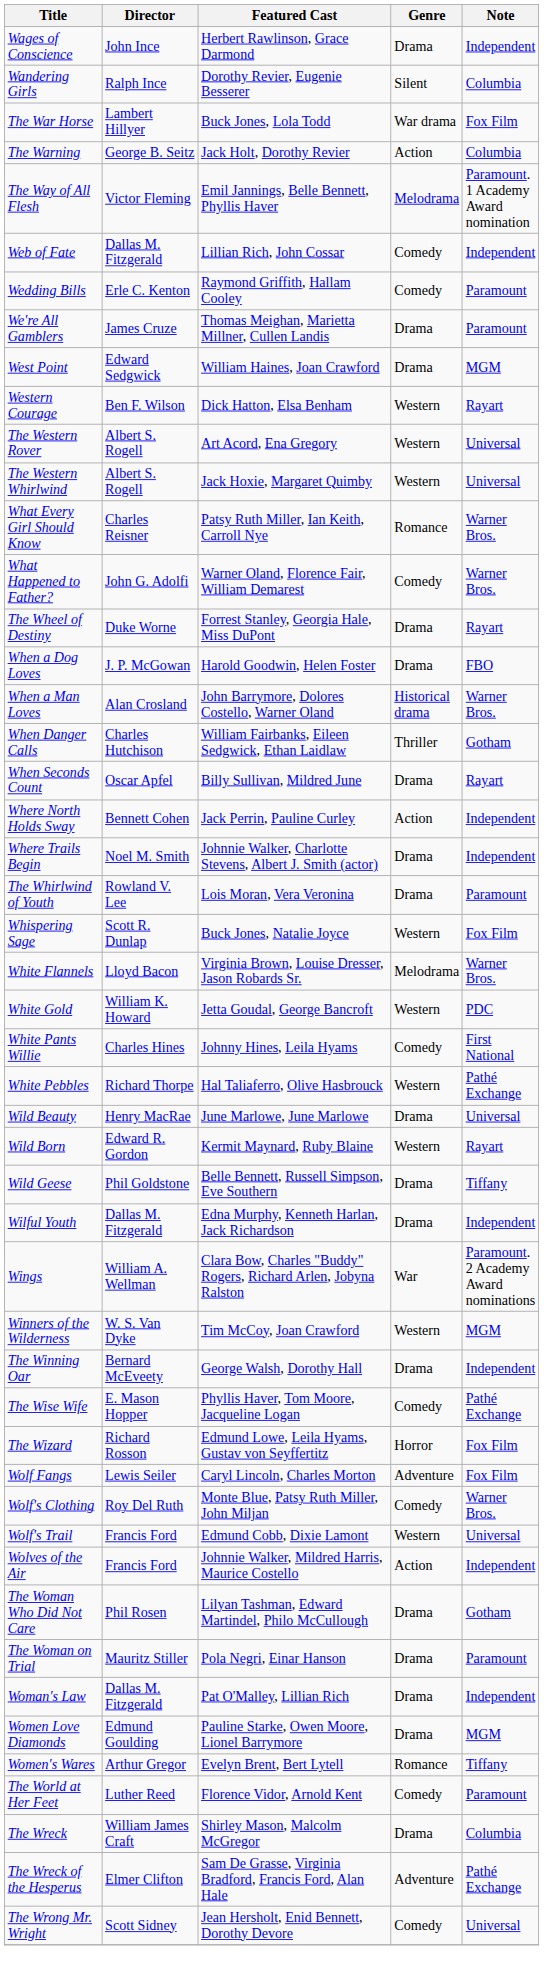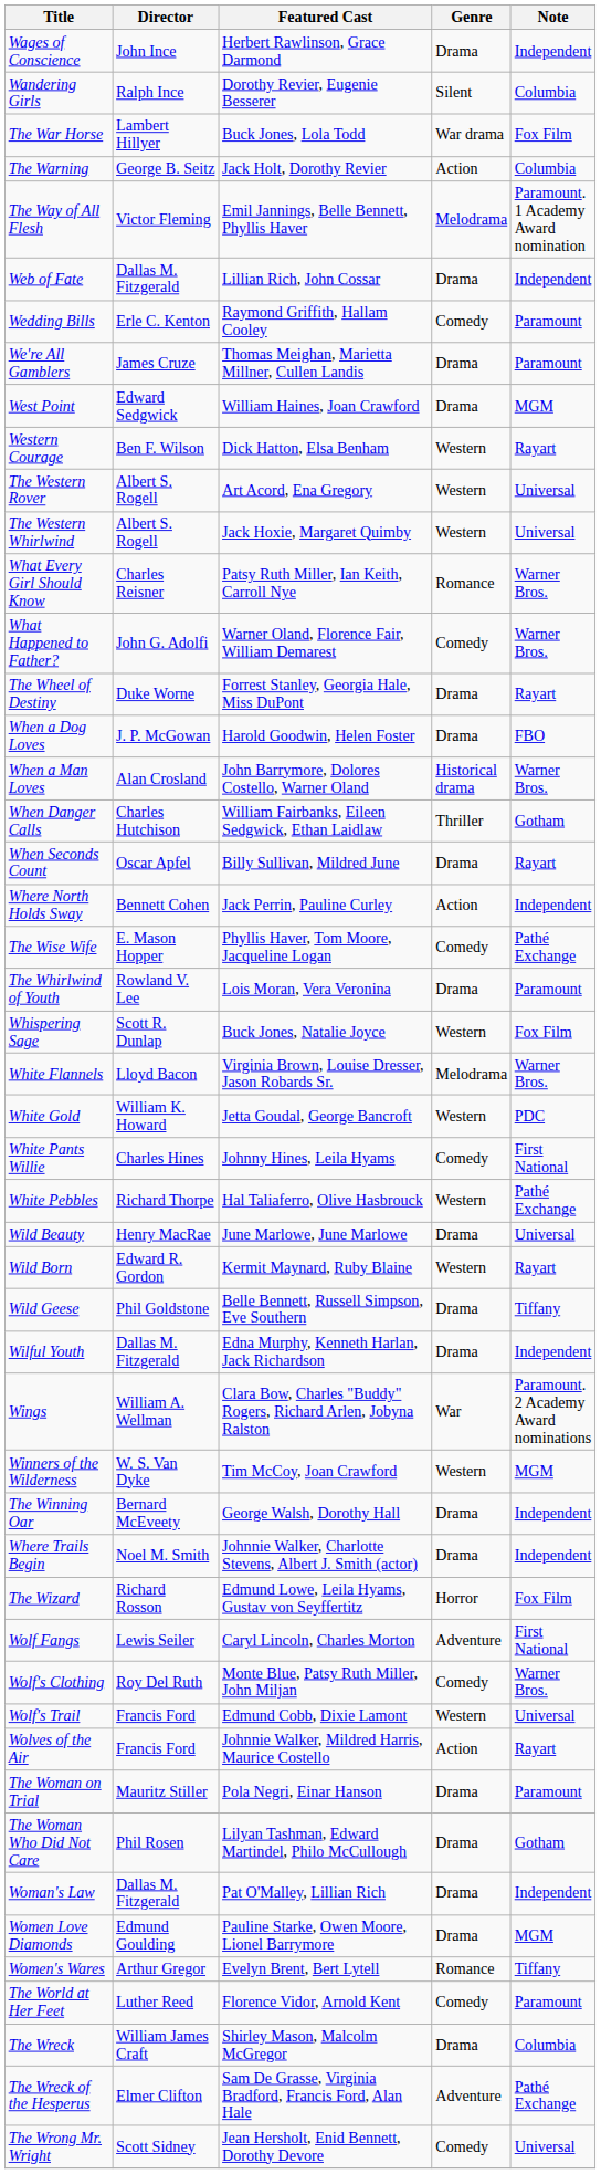Web of Fate | Genre: Comedy -> Drama
rows swapped: Where Trails Begin <-> The Wise Wife
Wolf Fangs | Note: Fox Film -> First National
Wolves of the Air | Note: Independent -> Rayart
rows swapped: The Woman on Trial <-> The Woman Who Did Not Care
